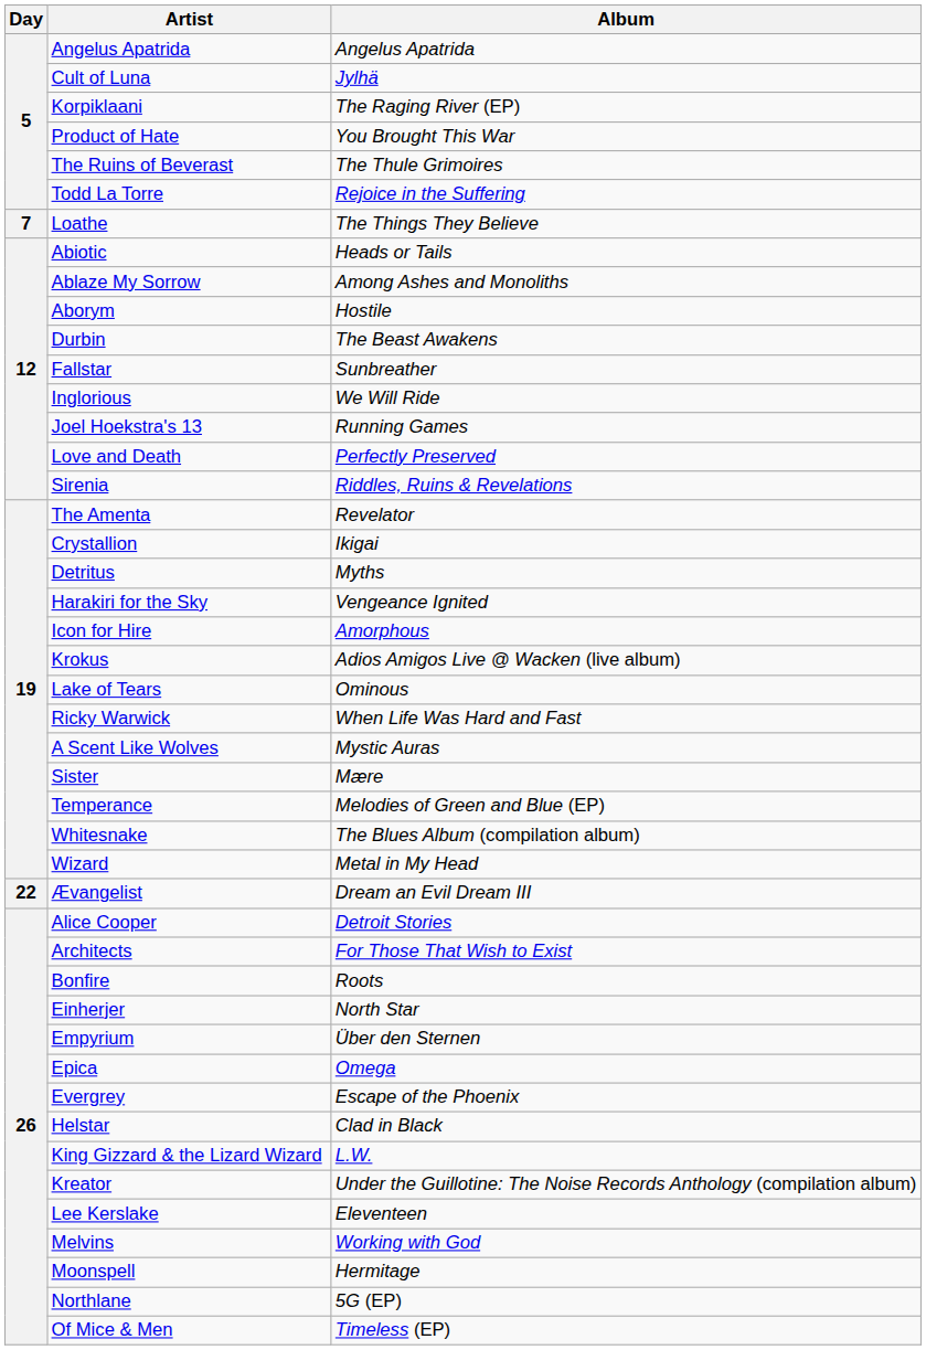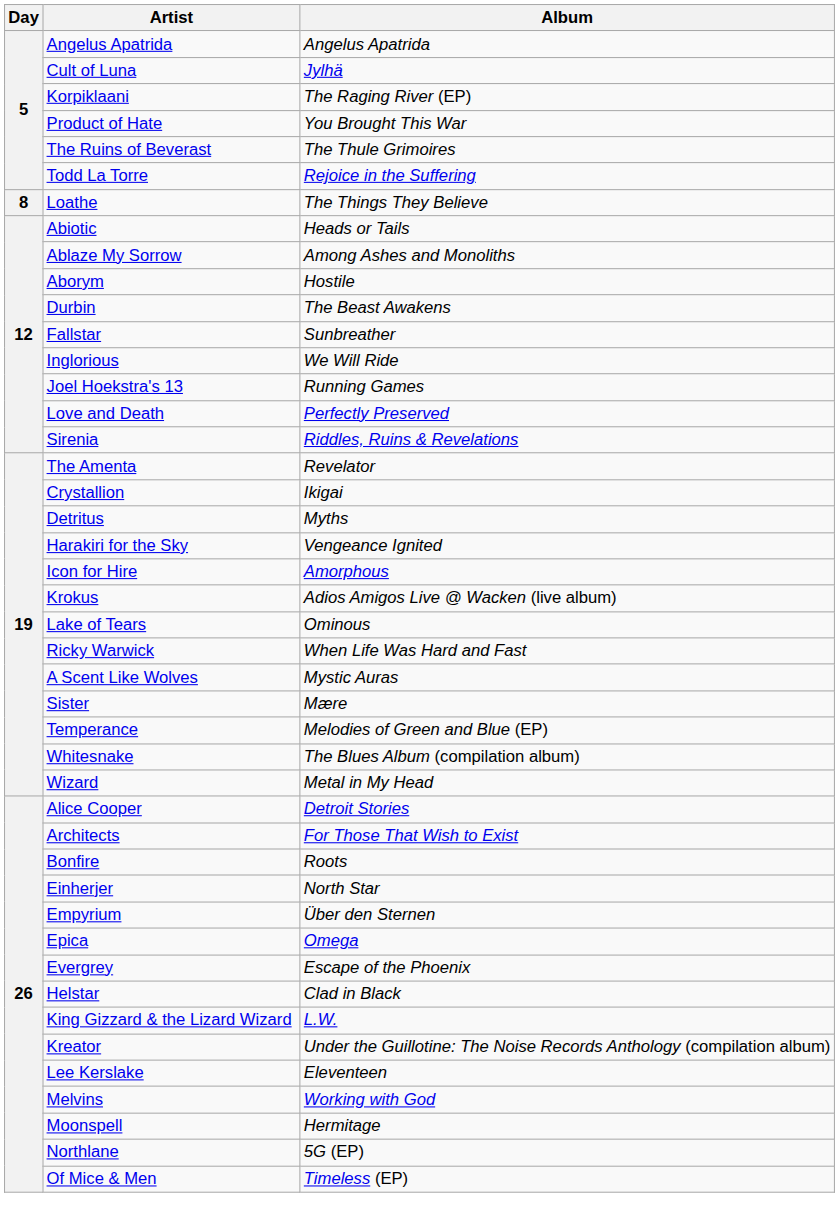Loathe | Day: 7 -> 8
- row: 22 | Ævangelist | Dream an Evil Dream III
